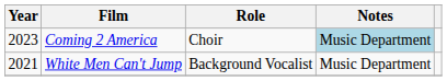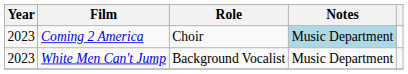White Men Can't Jump | Year: 2021 -> 2023
